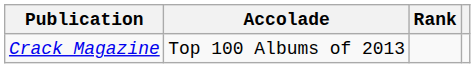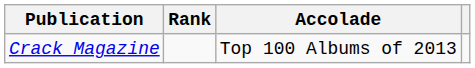columns swapped: Accolade <-> Rank
